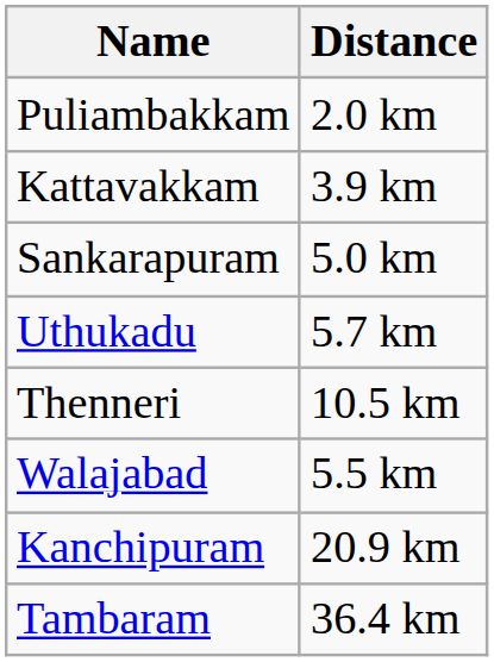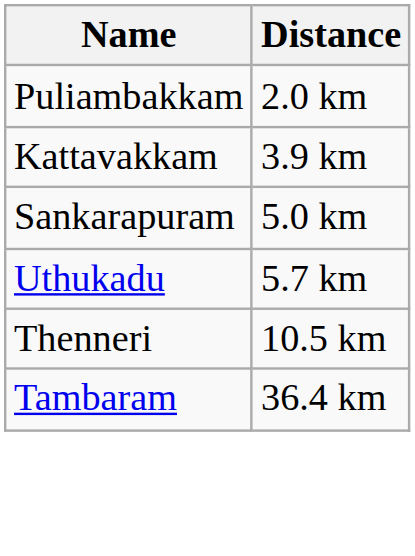- row: Walajabad | 5.5 km
- row: Kanchipuram | 20.9 km
